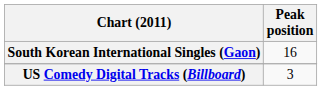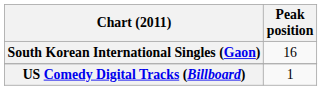US Comedy Digital Tracks (Billboard) | Peak position: 3 -> 1
